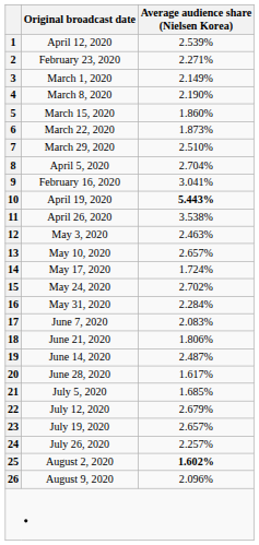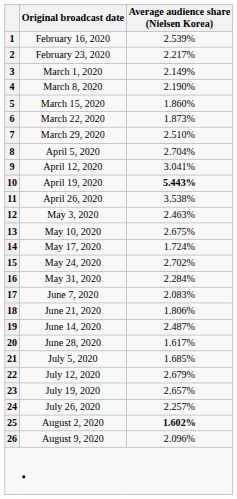1 | Original broadcast date: April 12, 2020 -> February 16, 2020
2 | Average audience share (Nielsen Korea): 2.271% -> 2.217%
9 | Original broadcast date: February 16, 2020 -> April 12, 2020
13 | Average audience share (Nielsen Korea): 2.657% -> 2.675%
